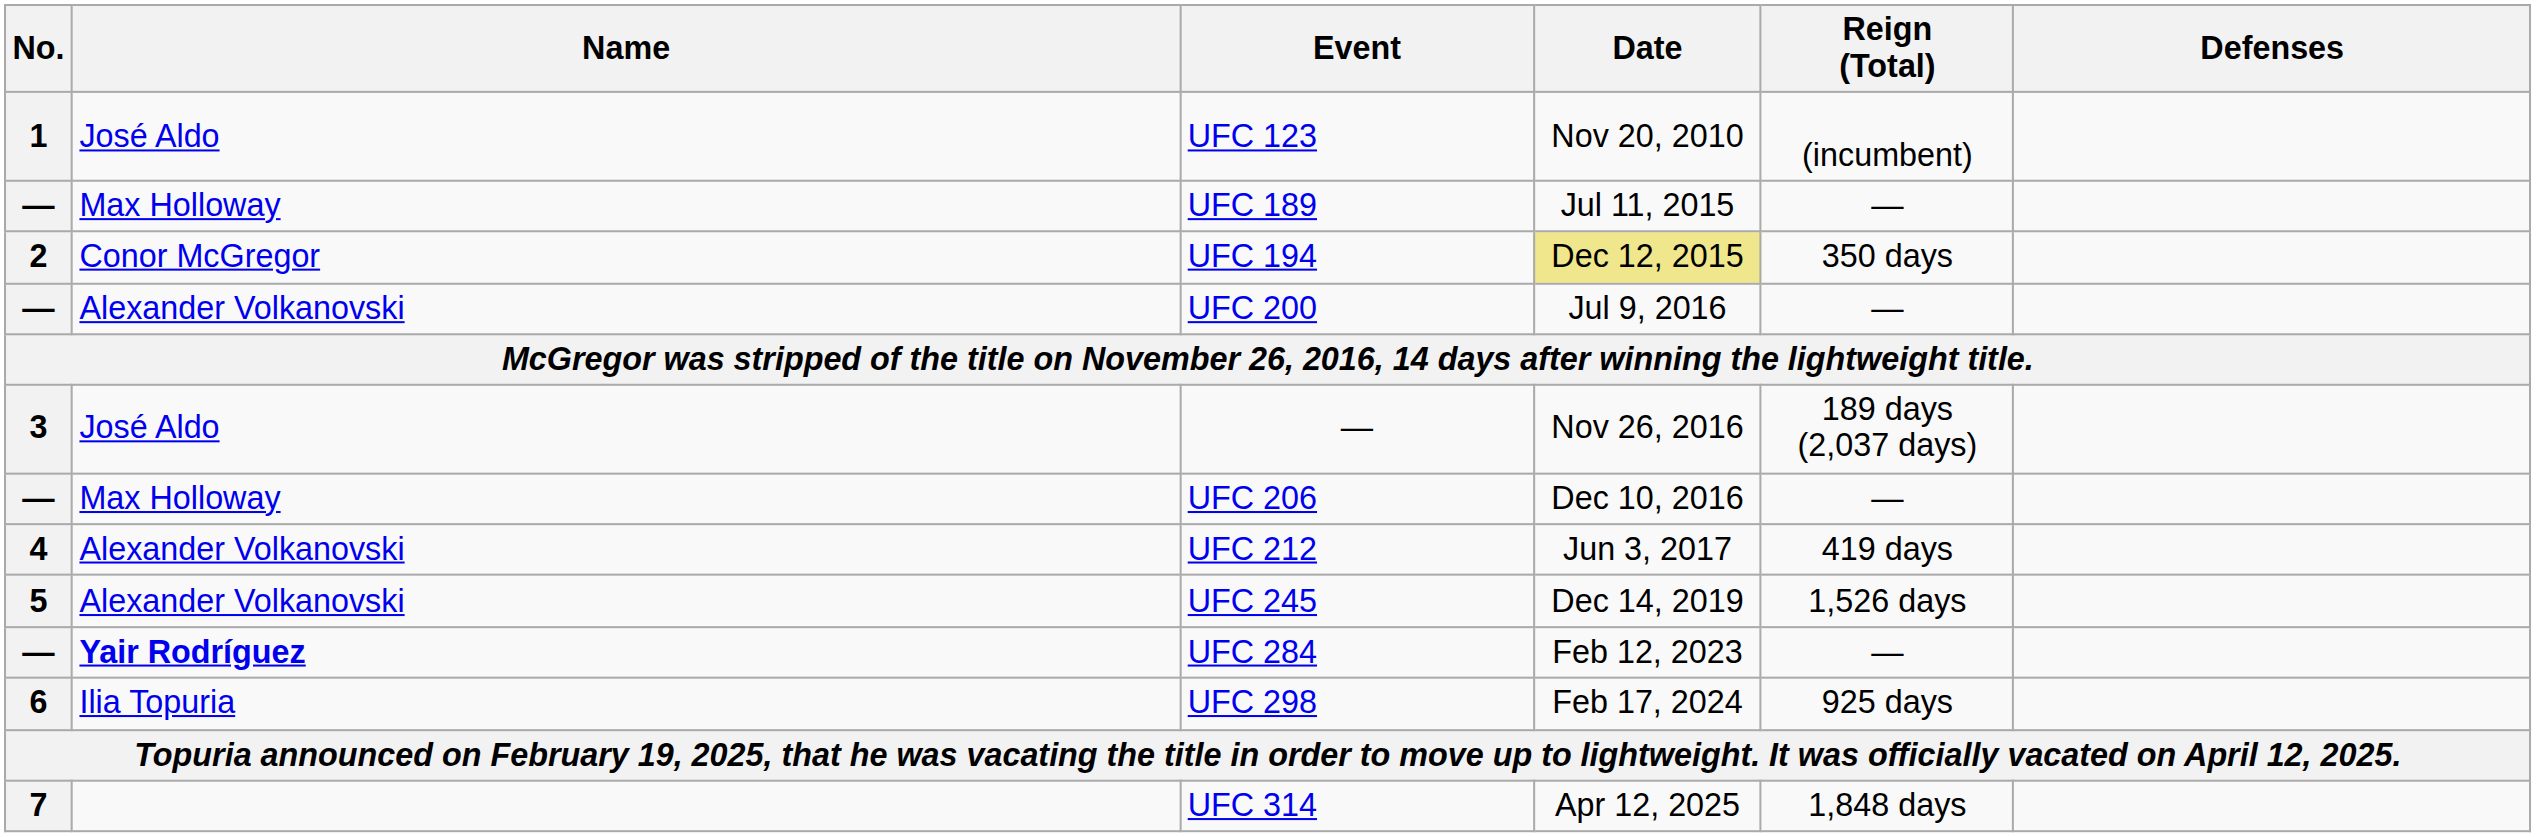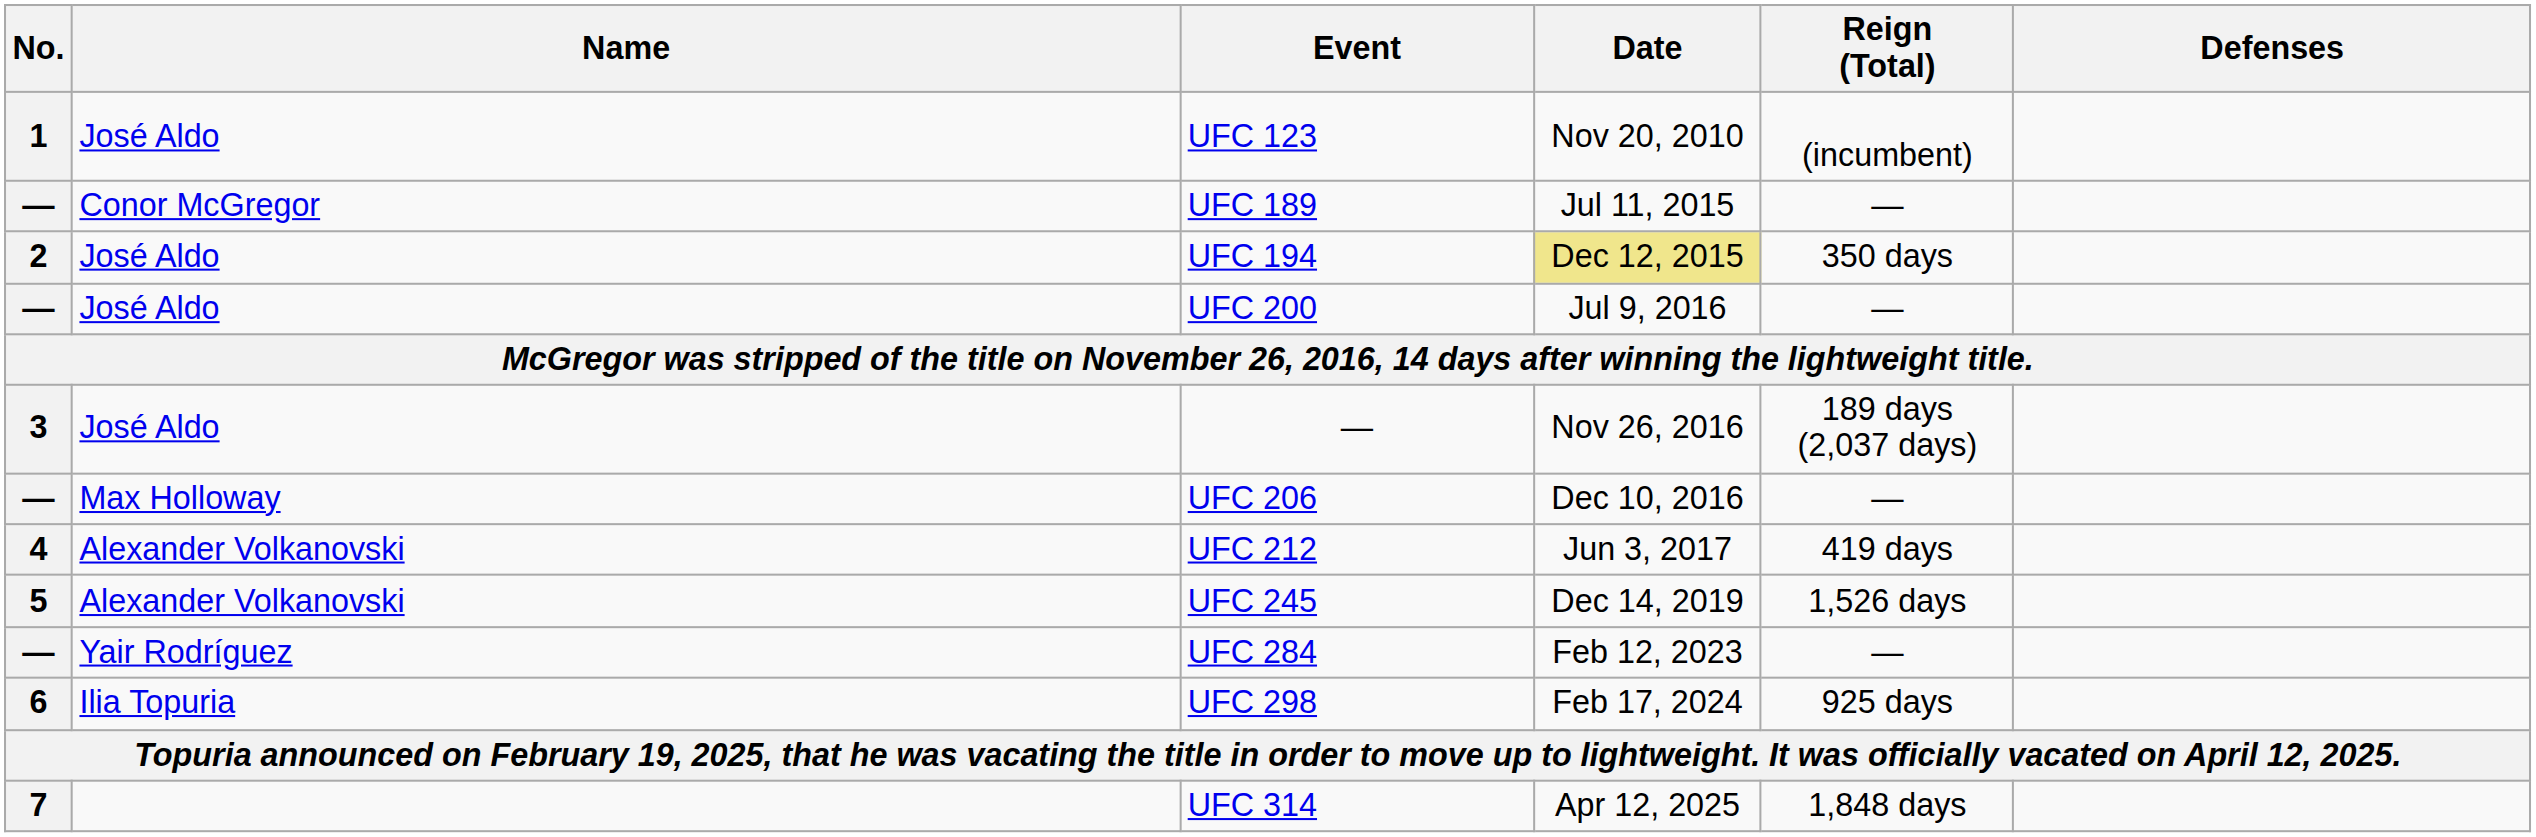UFC 189 | Name: Max Holloway -> Conor McGregor
UFC 194 | Name: Conor McGregor -> José Aldo
UFC 200 | Name: Alexander Volkanovski -> José Aldo
UFC 284 | Name: bold -> normal
